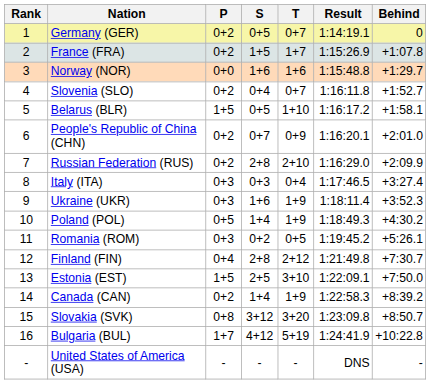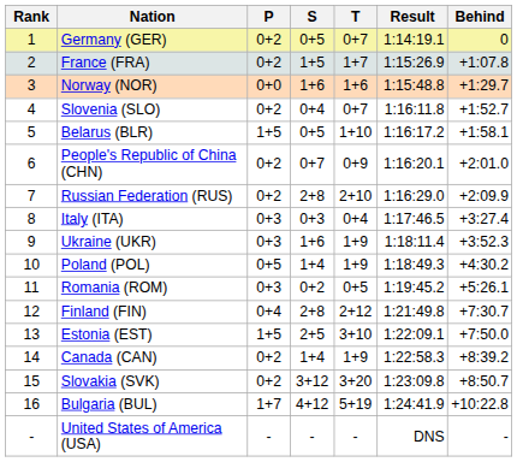Slovakia (SVK) | P: 0+8 -> 0+2
